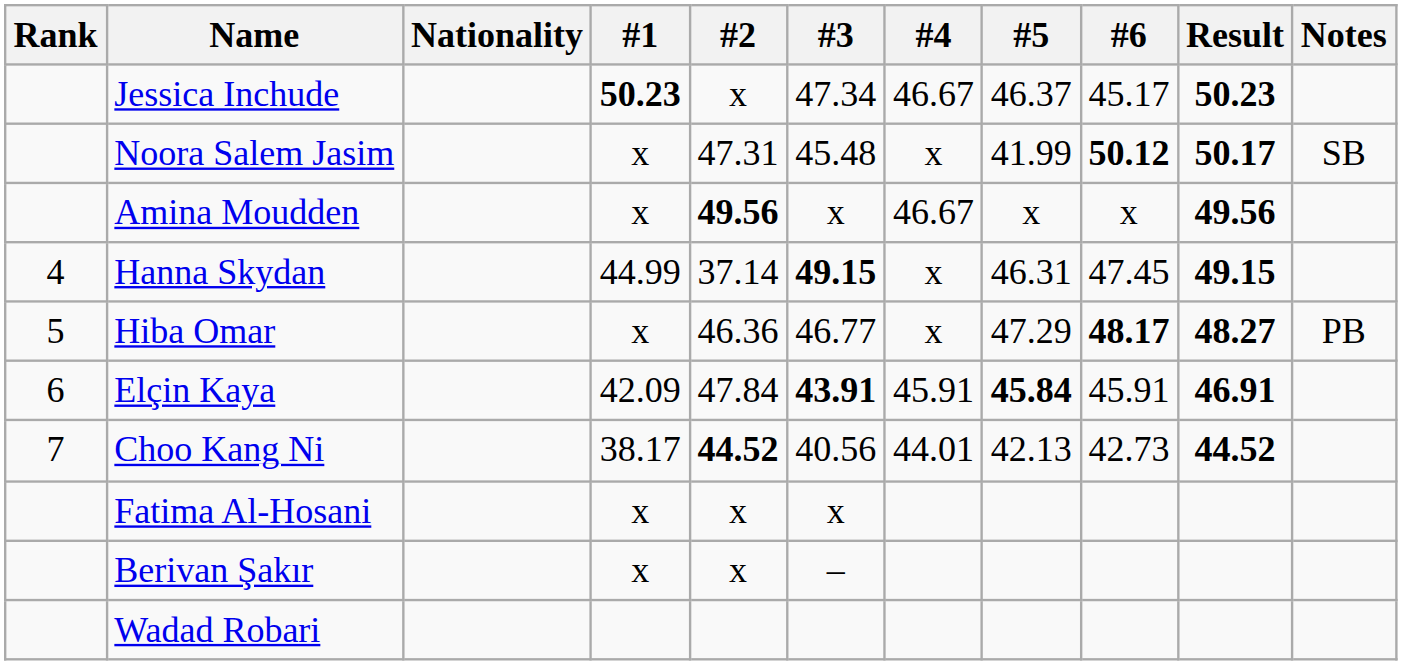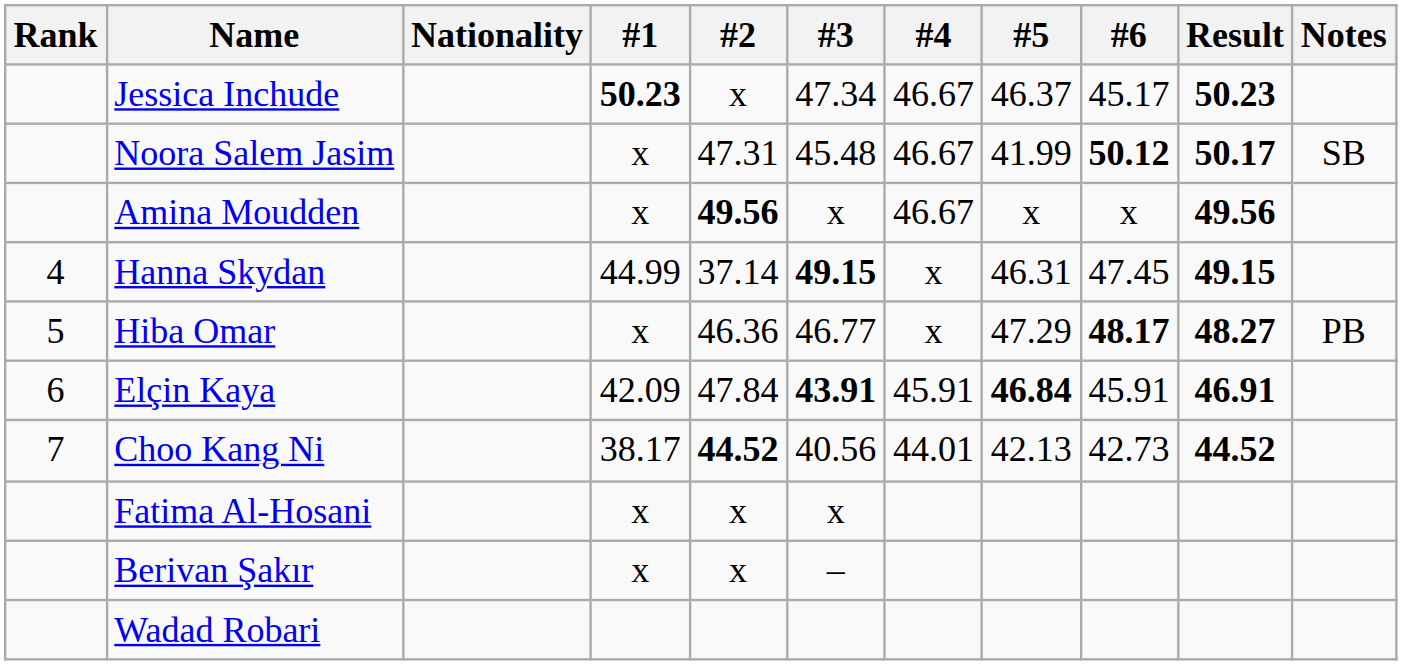Noora Salem Jasim | #4: x -> 46.67
Elçin Kaya | #5: 45.84 -> 46.84
